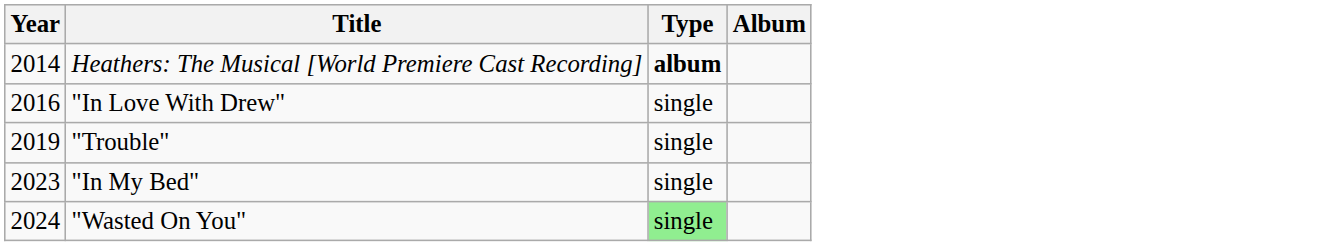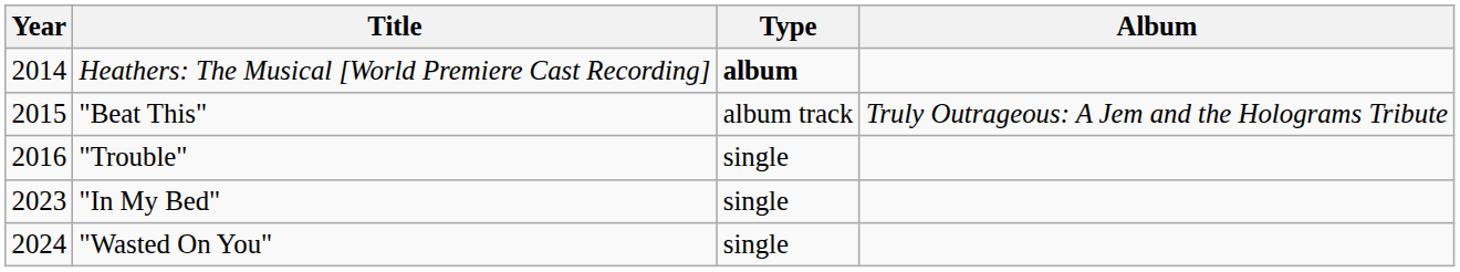+ row: 2015 | "Beat This" | album track | Truly Outrageous: A Jem and the Holograms Tribute
- row: 2016 | "In Love With Drew" | single
"Trouble" | Year: 2019 -> 2016
"Wasted On You" | Type: lightgreen background -> no background
